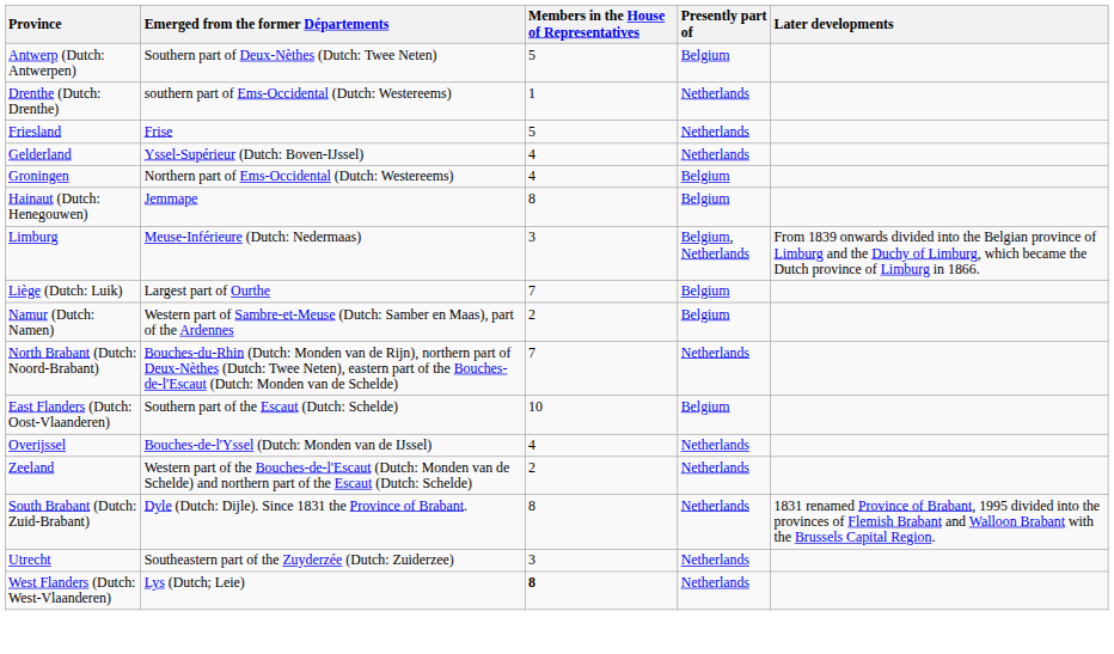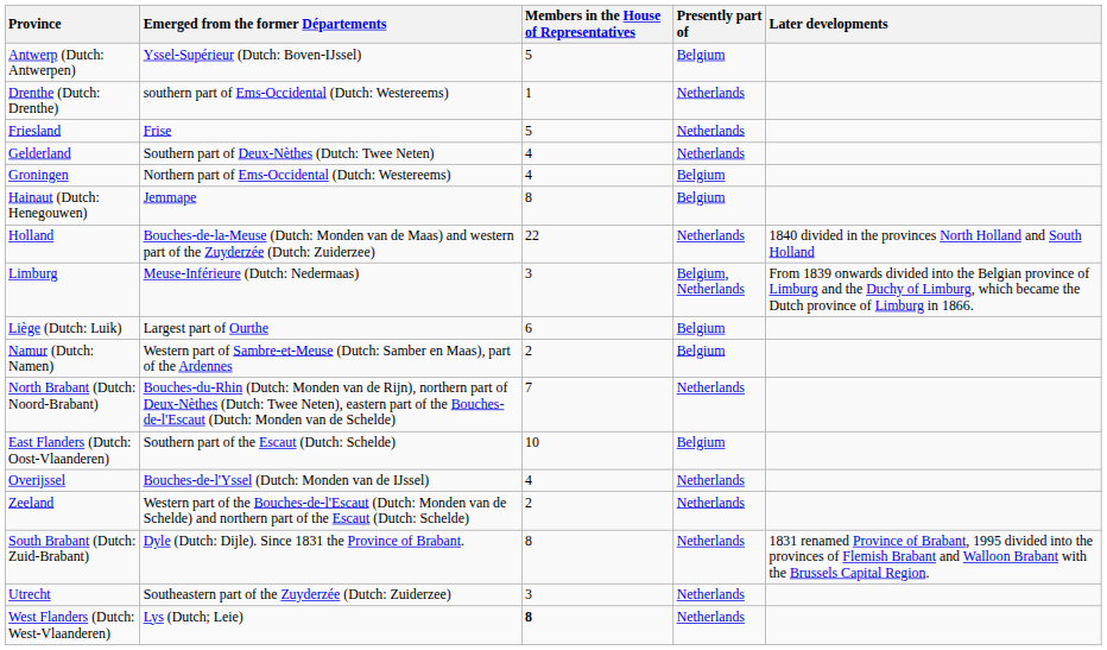Antwerp (Dutch: Antwerpen) | Emerged from the former Départements: Southern part of Deux-Nèthes (Dutch: Twee Neten) -> Yssel-Supérieur (Dutch: Boven-IJssel)
Gelderland | Emerged from the former Départements: Yssel-Supérieur (Dutch: Boven-IJssel) -> Southern part of Deux-Nèthes (Dutch: Twee Neten)
+ row: Holland | Bouches-de-la-Meuse (Dutch: Monden van de Maas) and western part of the Zuyderzée (Dutch: Zuiderzee) | 22 | Netherlands | 1840 divided in the provinces North Holland and South Holland
Liège (Dutch: Luik) | Members in the House of Representatives: 7 -> 6
